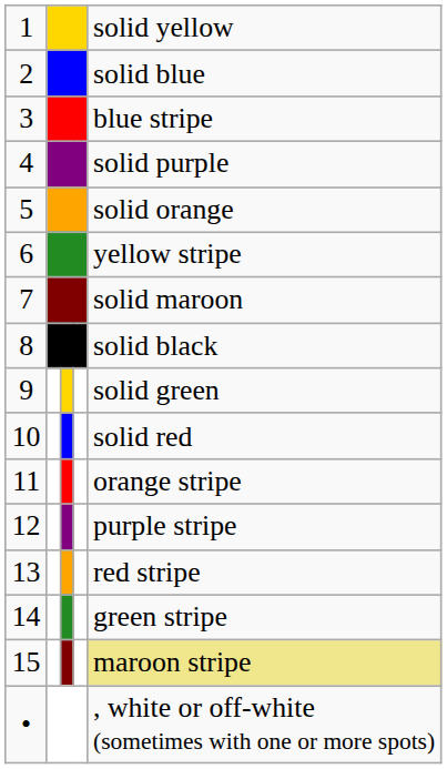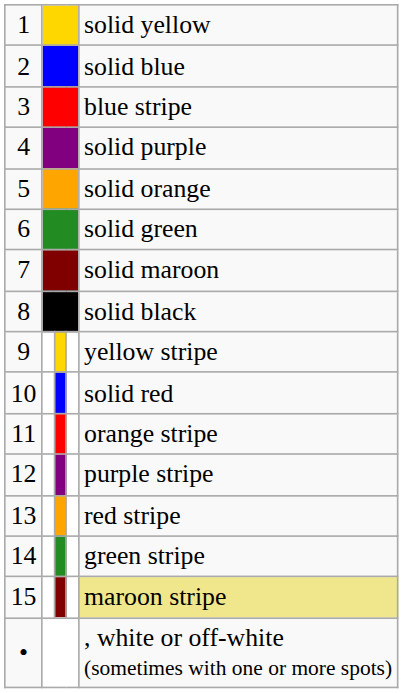6 | column 5: yellow stripe -> solid green
9 | column 5: solid green -> yellow stripe
